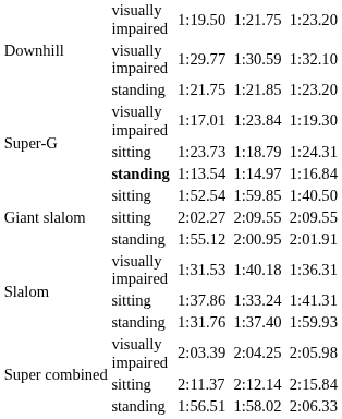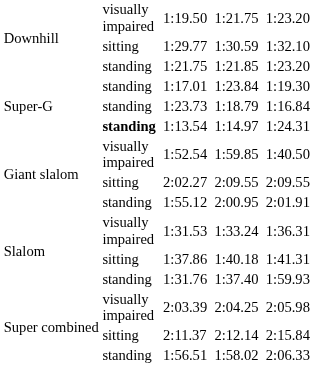1:29.77 | column 2: visually impaired -> sitting
1:17.01 | column 2: visually impaired -> standing
1:23.73 | column 2: sitting -> standing
1:23.73 | column 8: 1:24.31 -> 1:16.84
1:13.54 | column 8: 1:16.84 -> 1:24.31
1:52.54 | column 2: sitting -> visually impaired
1:31.53 | column 6: 1:40.18 -> 1:33.24
1:37.86 | column 6: 1:33.24 -> 1:40.18
